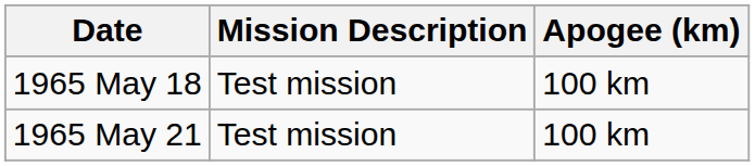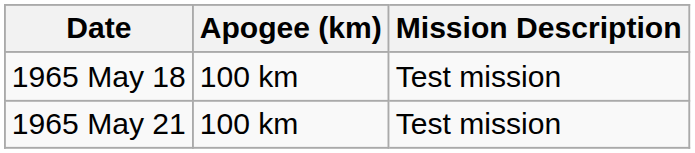columns swapped: Mission Description <-> Apogee (km)
